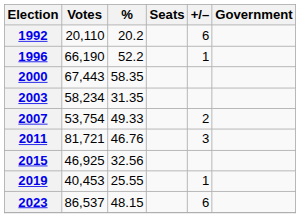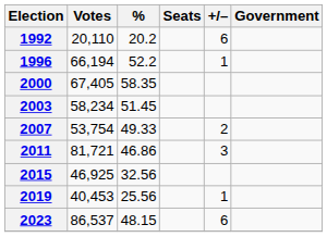1996 | Votes: 66,190 -> 66,194
2000 | Votes: 67,443 -> 67,405
2003 | %: 31.35 -> 51.45
2011 | %: 46.76 -> 46.86
2019 | %: 25.55 -> 25.56
